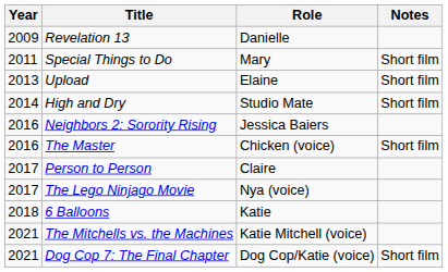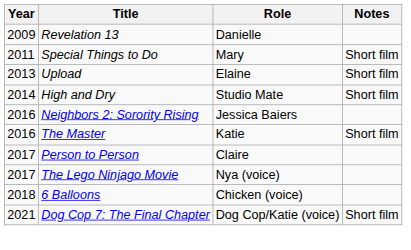The Master | Role: Chicken (voice) -> Katie
6 Balloons | Role: Katie -> Chicken (voice)
- row: 2021 | The Mitchells vs. the Machines | Katie Mitchell (voice)
